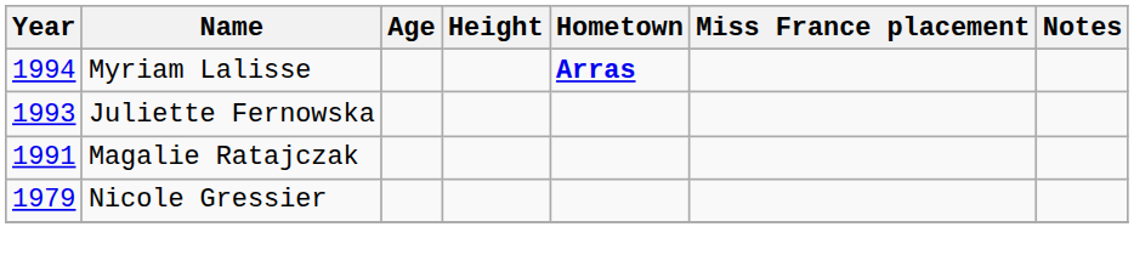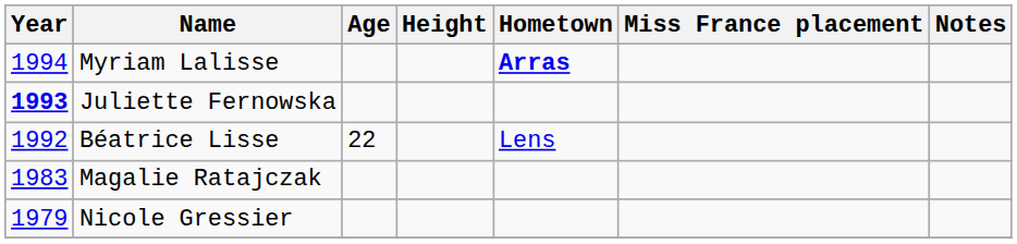Juliette Fernowska | Year: normal -> bold
+ row: 1992 | Béatrice Lisse | 22 | Lens
Magalie Ratajczak | Year: 1991 -> 1983
